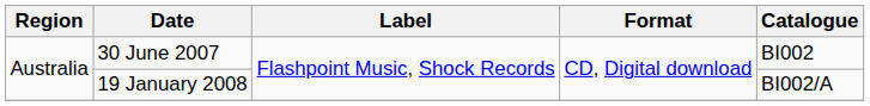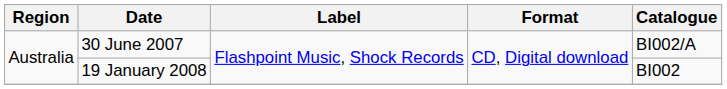30 June 2007 | Catalogue: BI002 -> BI002/A
19 January 2008 | Catalogue: BI002/A -> BI002
